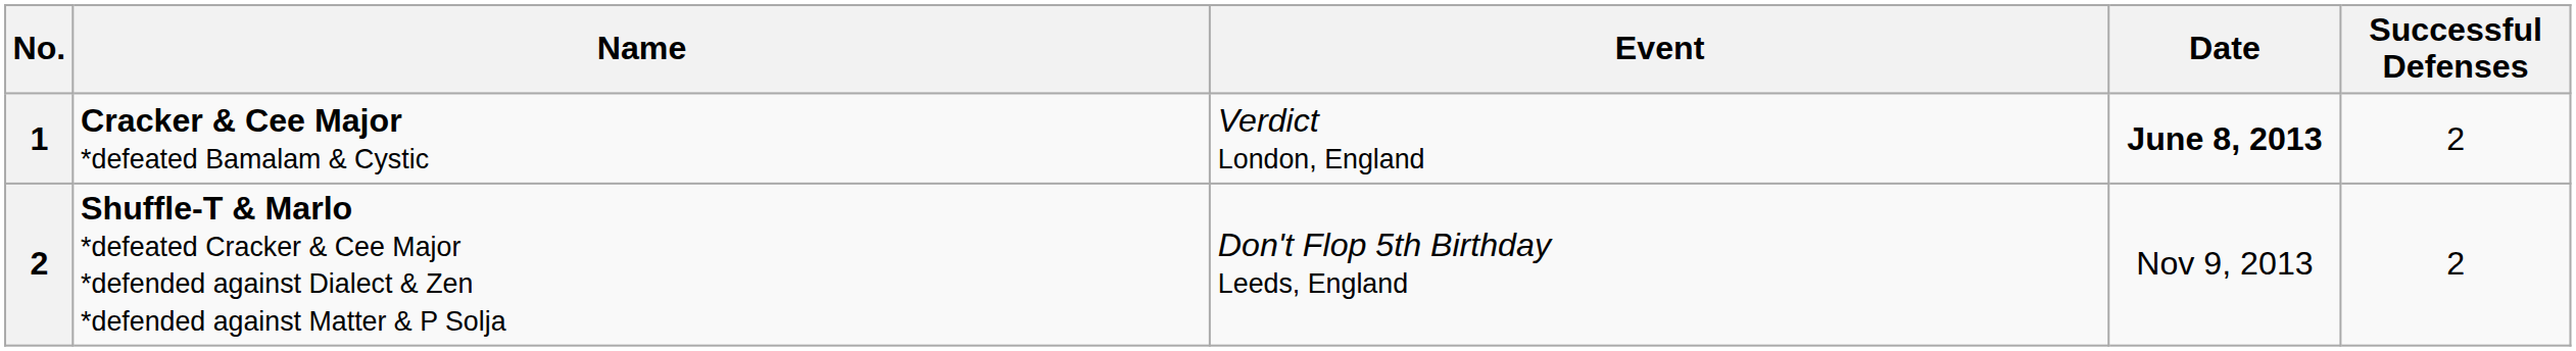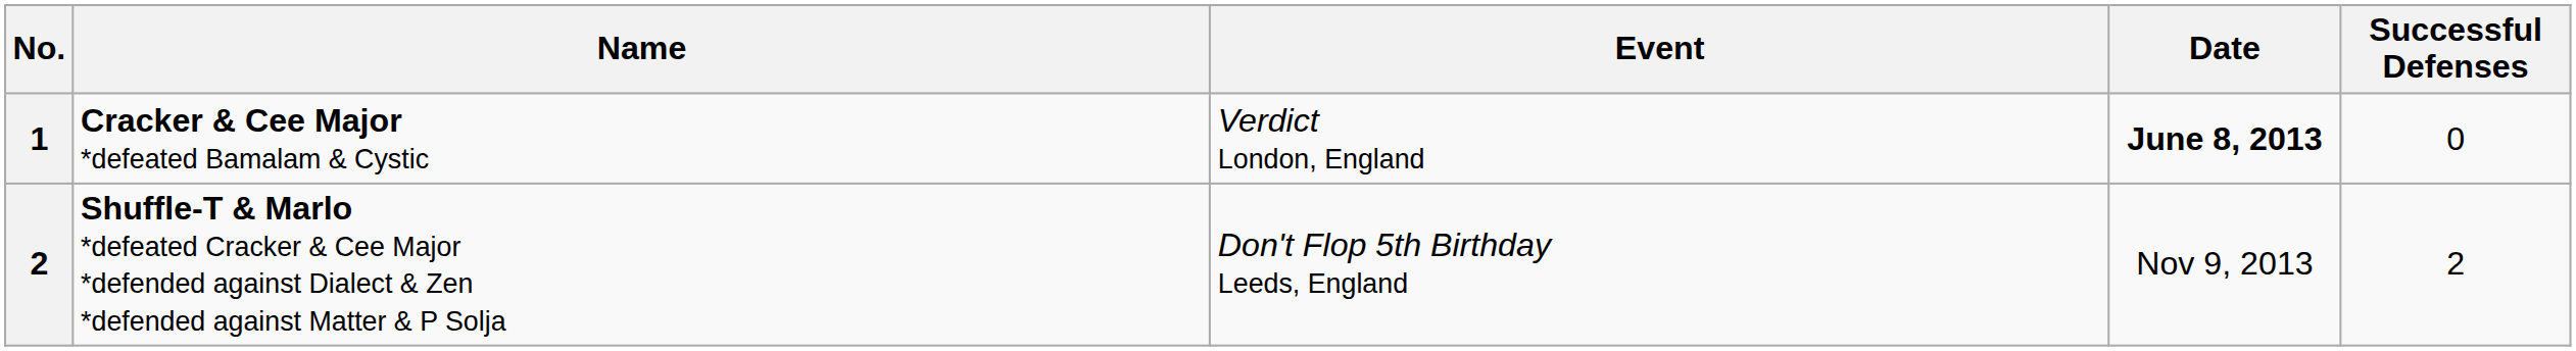1 | Successful Defenses: 2 -> 0
